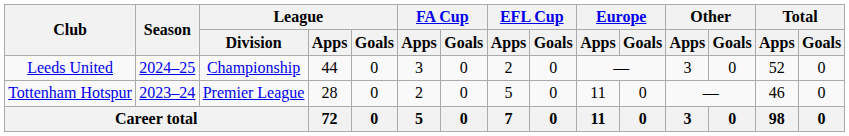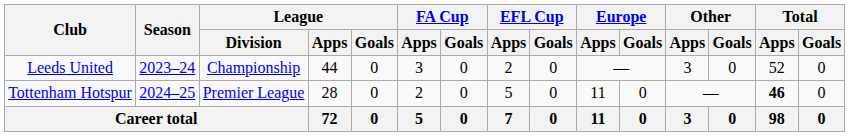Leeds United | Season: 2024–25 -> 2023–24
Tottenham Hotspur | Season: 2023–24 -> 2024–25
Tottenham Hotspur | Total / Apps: normal -> bold
